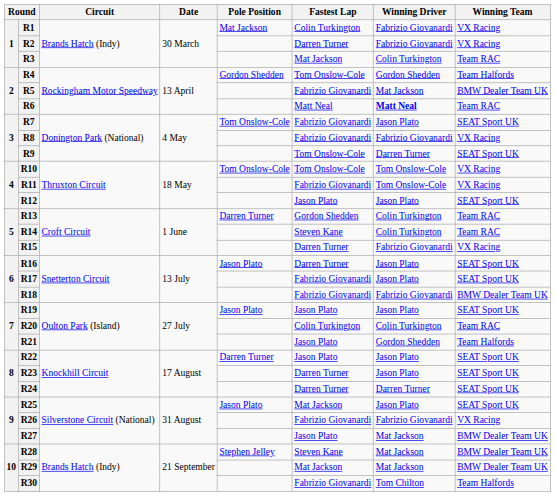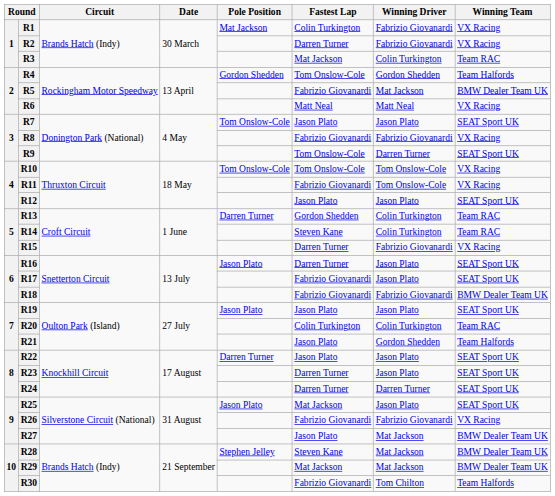R6 | Winning Driver: bold -> normal
R6 | Winning Team: Team RAC -> VX Racing
R7 | Fastest Lap: Fabrizio Giovanardi -> Jason Plato
